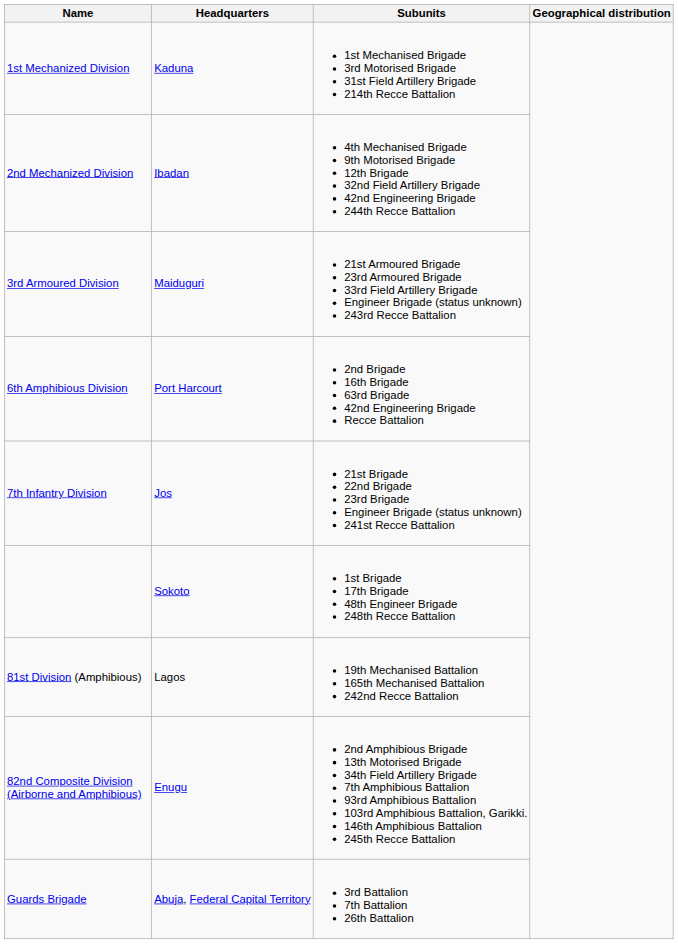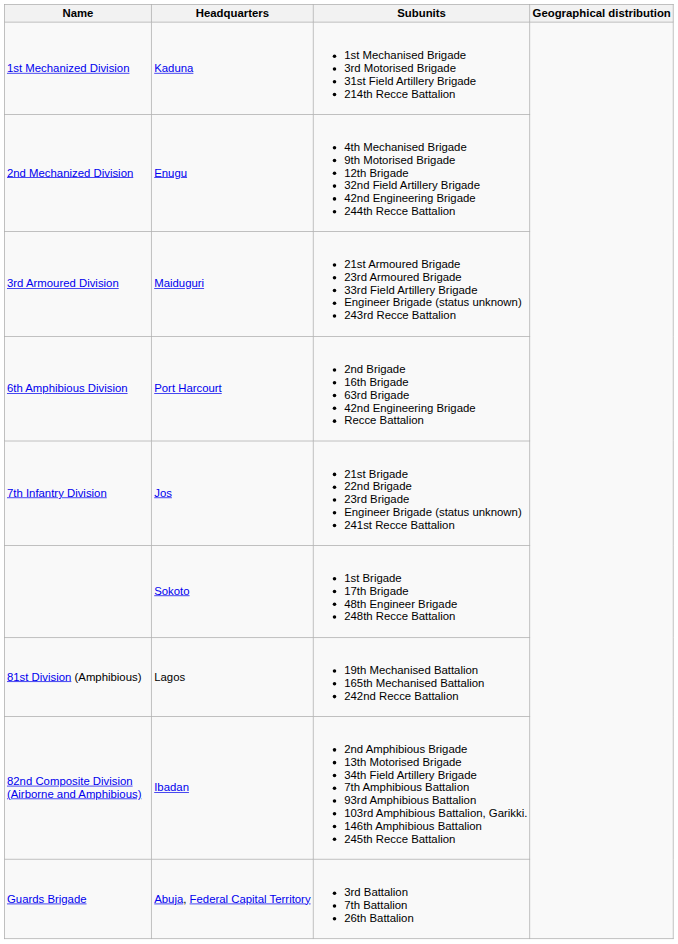2nd Mechanized Division | Headquarters: Ibadan -> Enugu
82nd Composite Division (Airborne and Amphibious) | Headquarters: Enugu -> Ibadan
